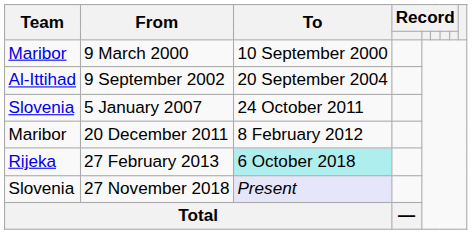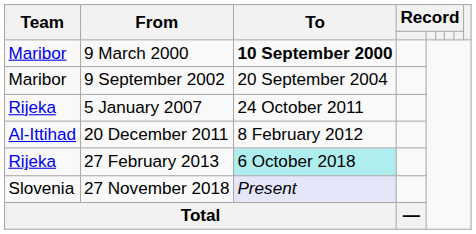9 March 2000 | To: normal -> bold
9 September 2002 | Team: Al-Ittihad -> Maribor
5 January 2007 | Team: Slovenia -> Rijeka
20 December 2011 | Team: Maribor -> Al-Ittihad
